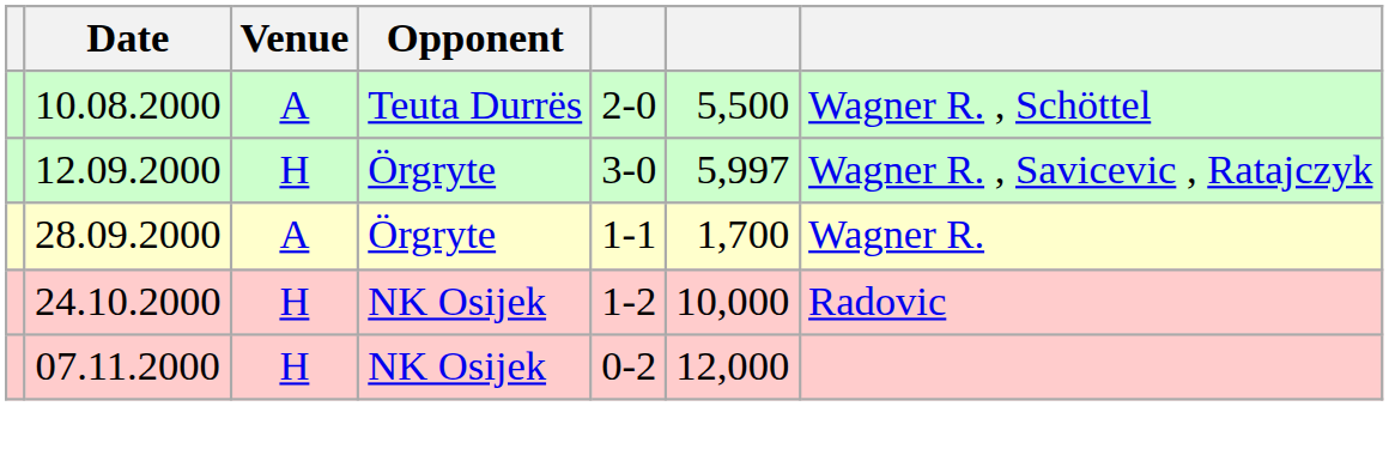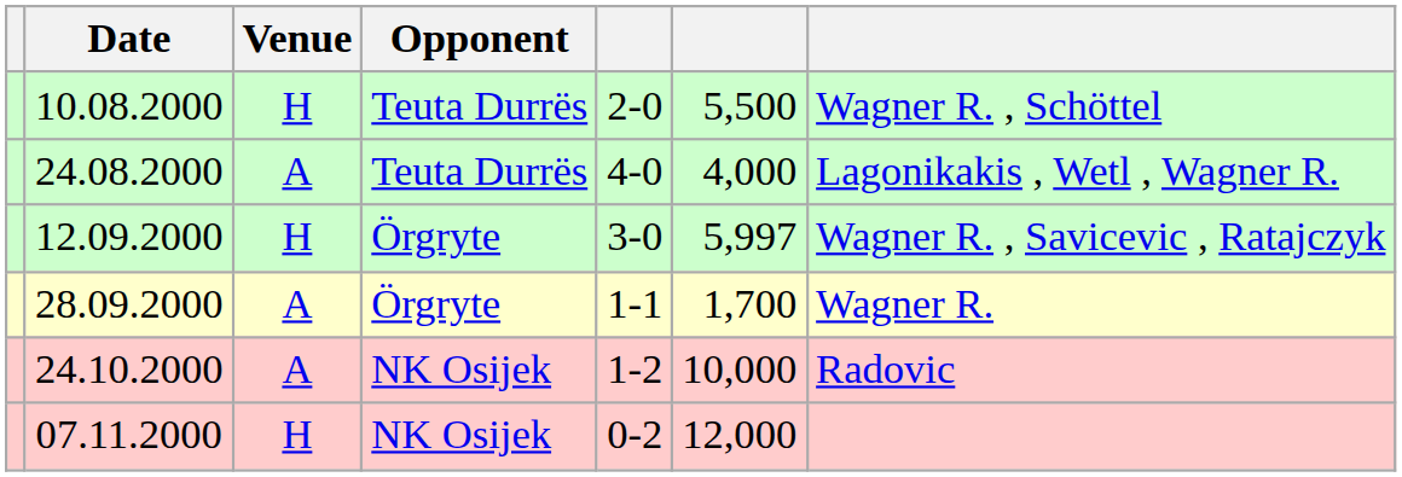10.08.2000 | Venue: A -> H
+ row: 24.08.2000 | A | Teuta Durrës | 4-0 | 4,000 | Lagonikakis , Wetl , Wagner R.
24.10.2000 | Venue: H -> A
